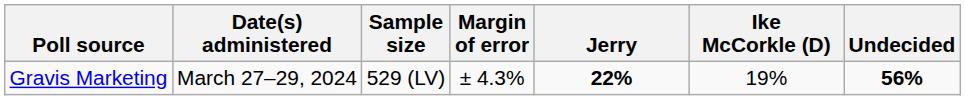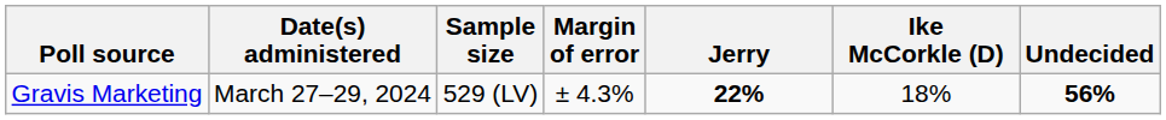Gravis Marketing | Ike McCorkle (D): 19% -> 18%
